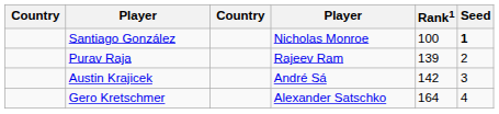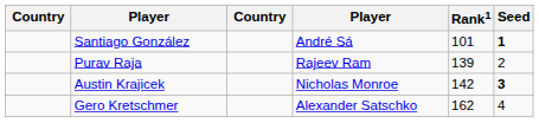Santiago González | column 4: Nicholas Monroe -> André Sá
Santiago González | Rank1: 100 -> 101
Austin Krajicek | column 4: André Sá -> Nicholas Monroe
Austin Krajicek | Seed: normal -> bold
Gero Kretschmer | Rank1: 164 -> 162
